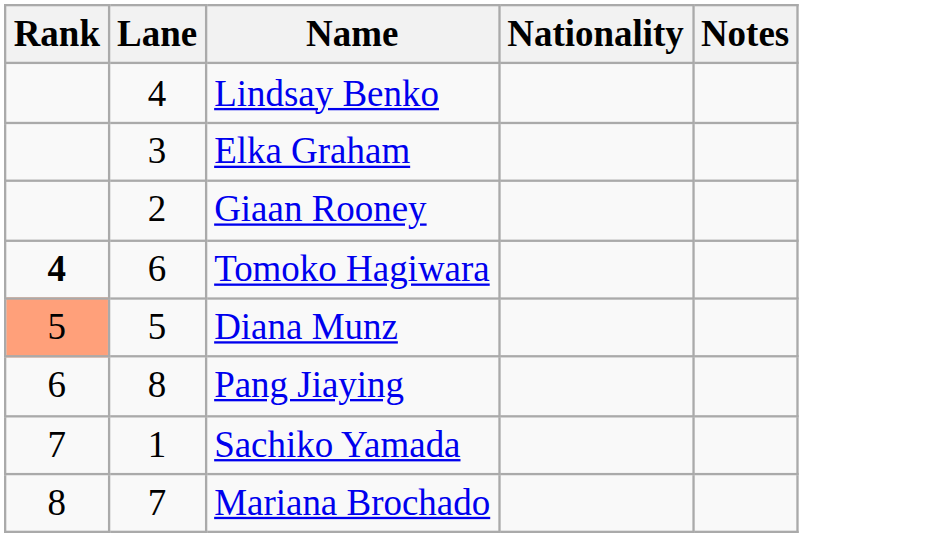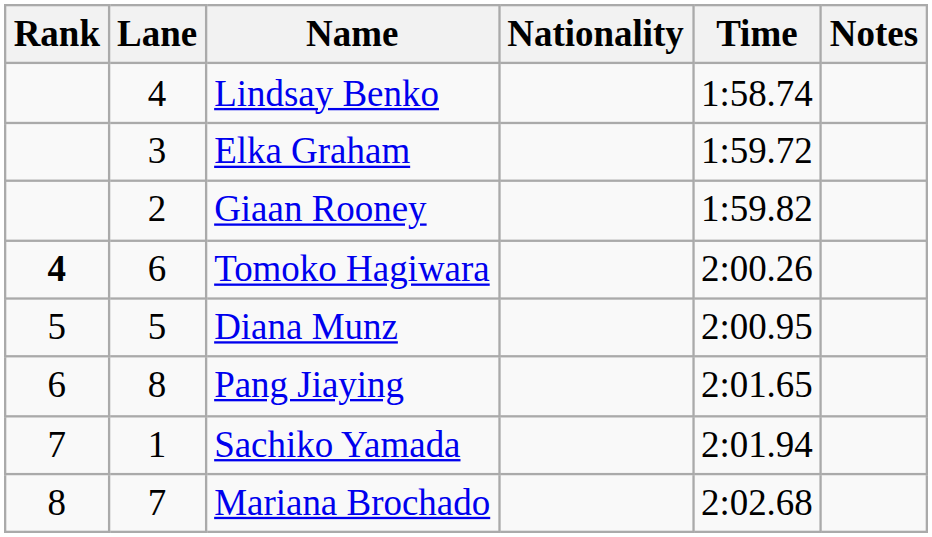+ column: Time | 1:58.74 | 1:59.72 | 1:59.82 | 2:00.26 | 2:00.95 | 2:01.65 | 2:01.94 | 2:02.68
Diana Munz | Rank: lightsalmon background -> no background
